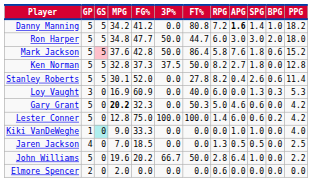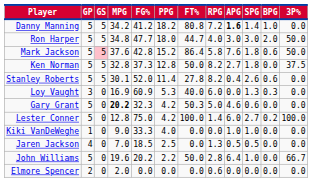columns swapped: 3P% <-> PPG
Ron Harper | RPG: 6.0 -> 4.0
Lester Conner | SPG: 0.6 -> 2.7
Kiki VanDeWeghe | GS: paleturquoise background -> no background
